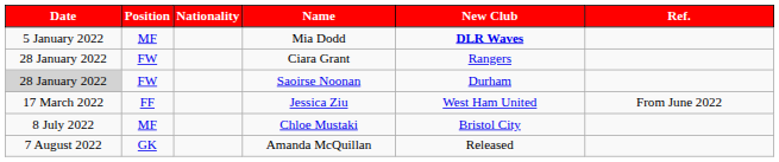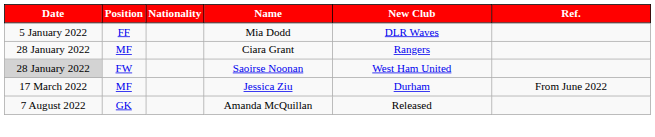Mia Dodd | Position: MF -> FF
Mia Dodd | New Club: bold -> normal
Ciara Grant | Position: FW -> MF
Saoirse Noonan | New Club: Durham -> West Ham United
Jessica Ziu | Position: FF -> MF
Jessica Ziu | New Club: West Ham United -> Durham
- row: 8 July 2022 | MF | Chloe Mustaki | Bristol City
